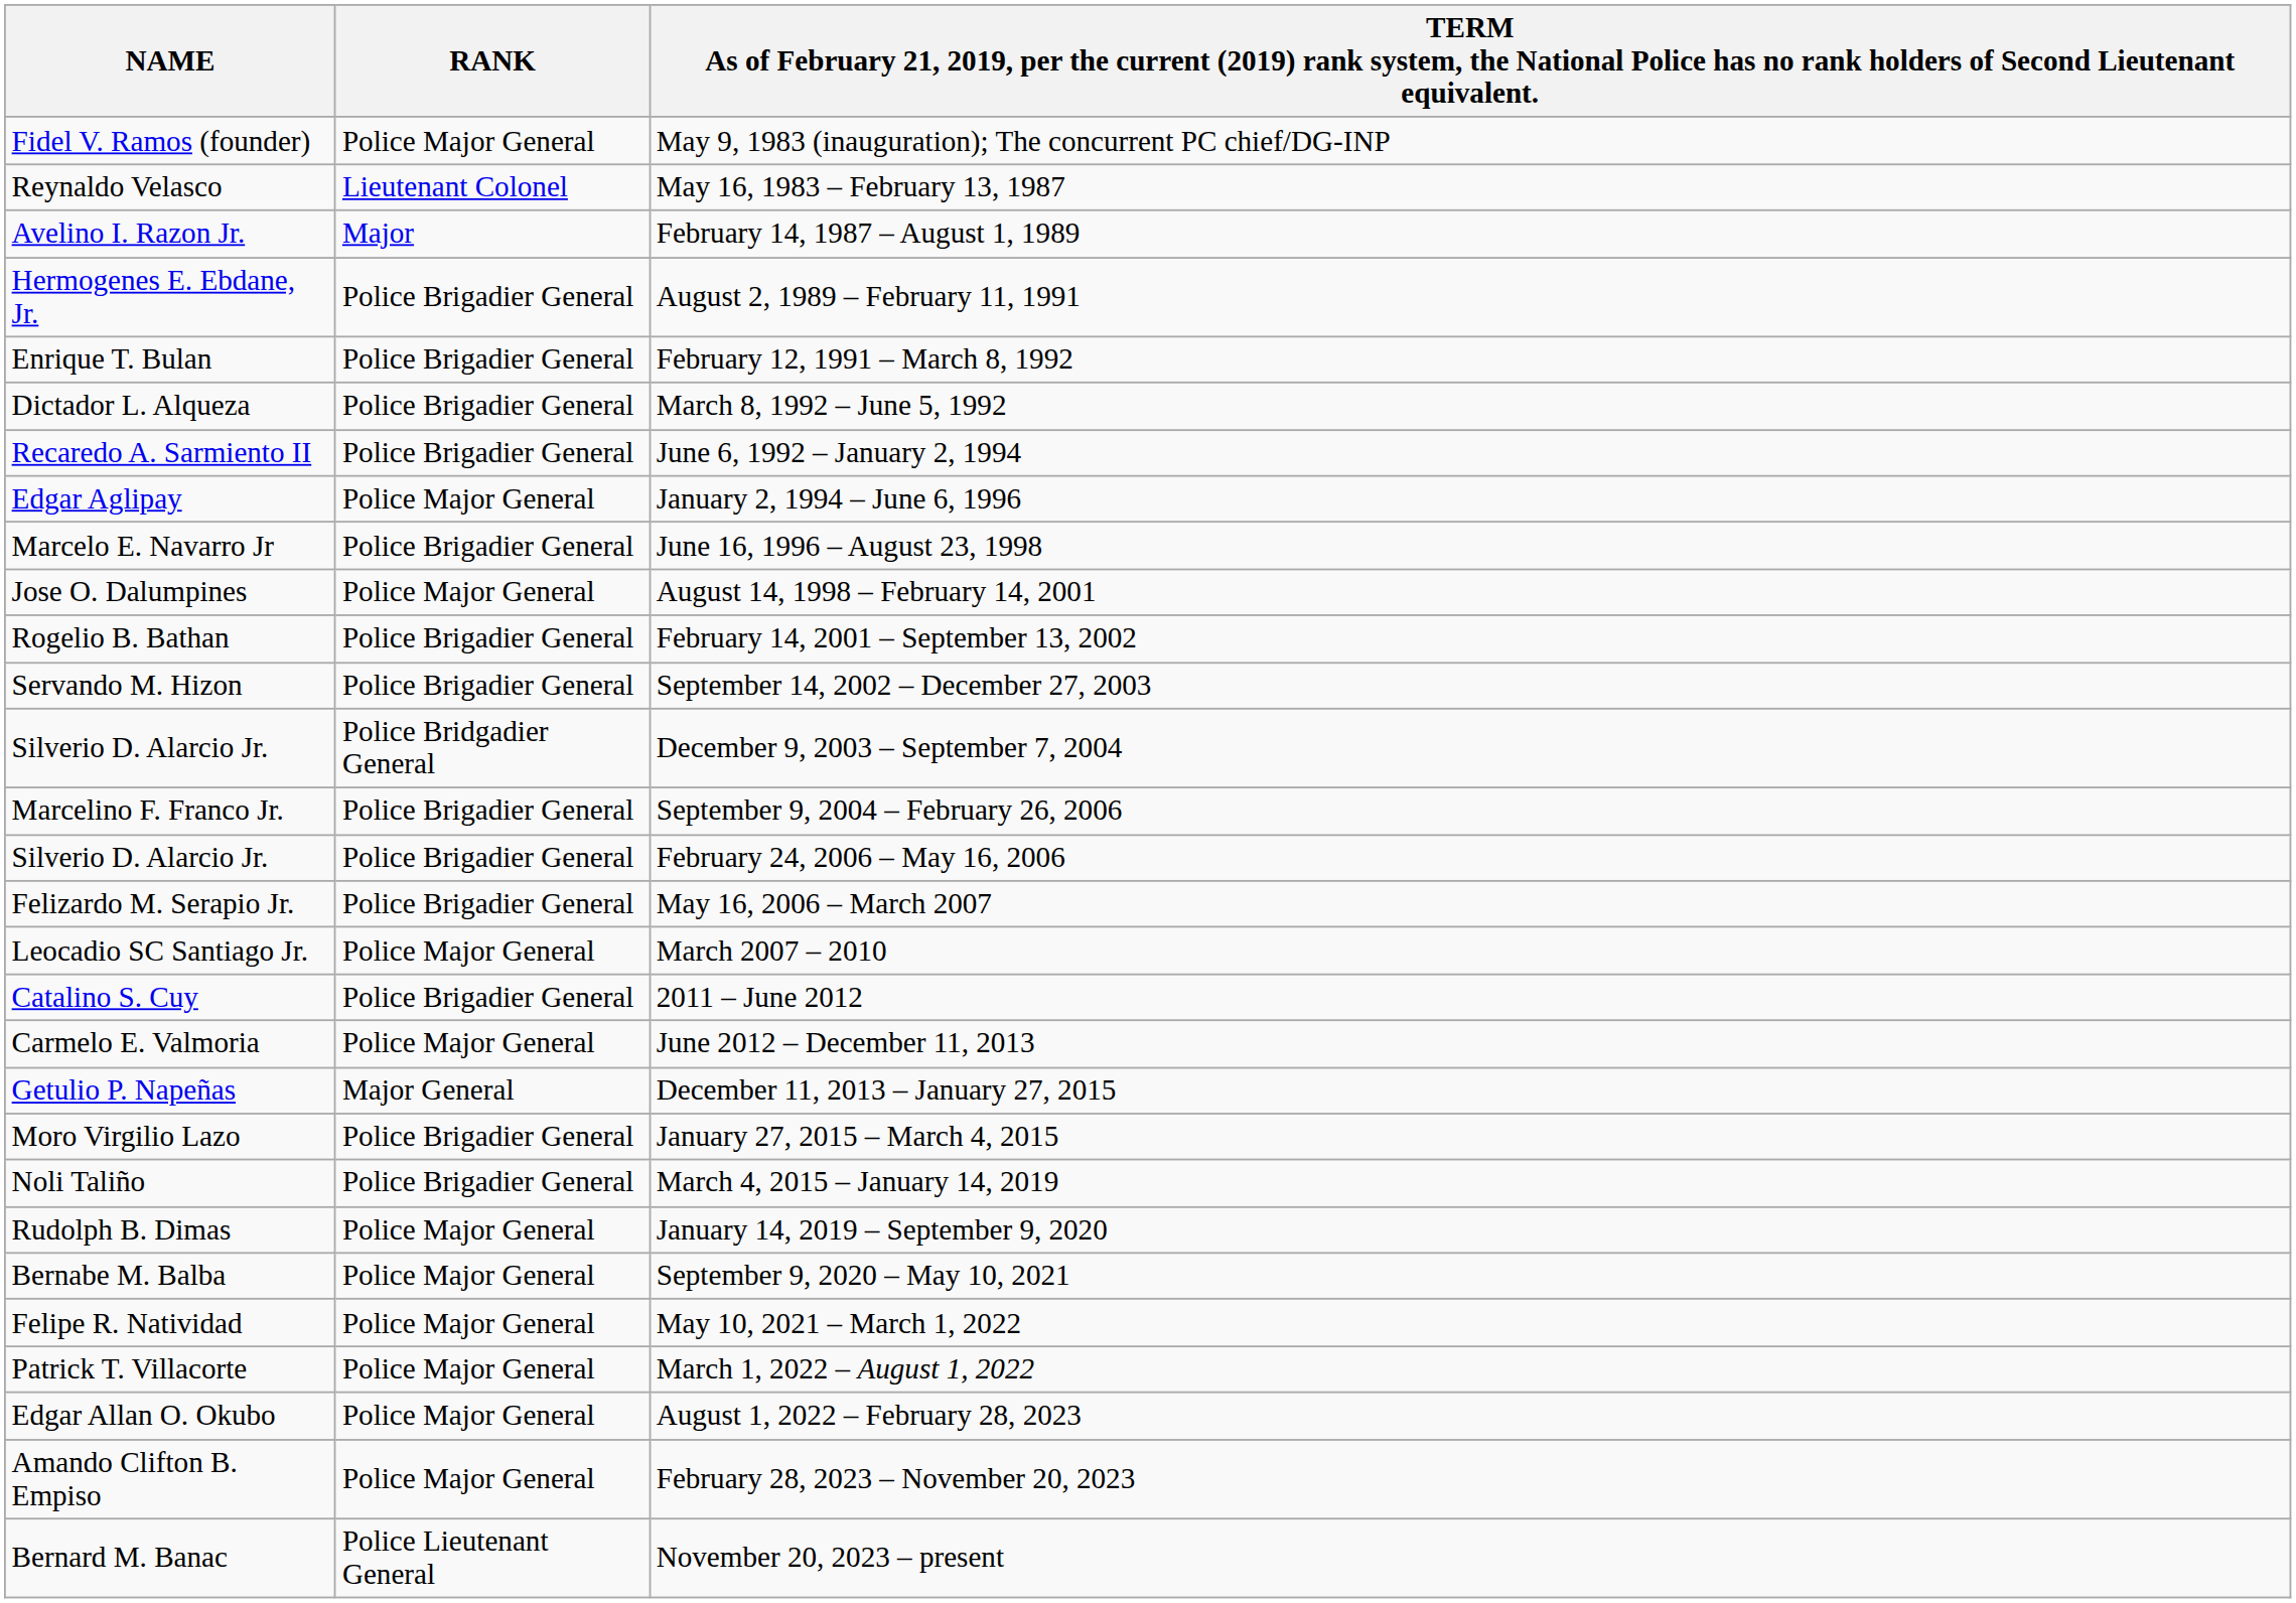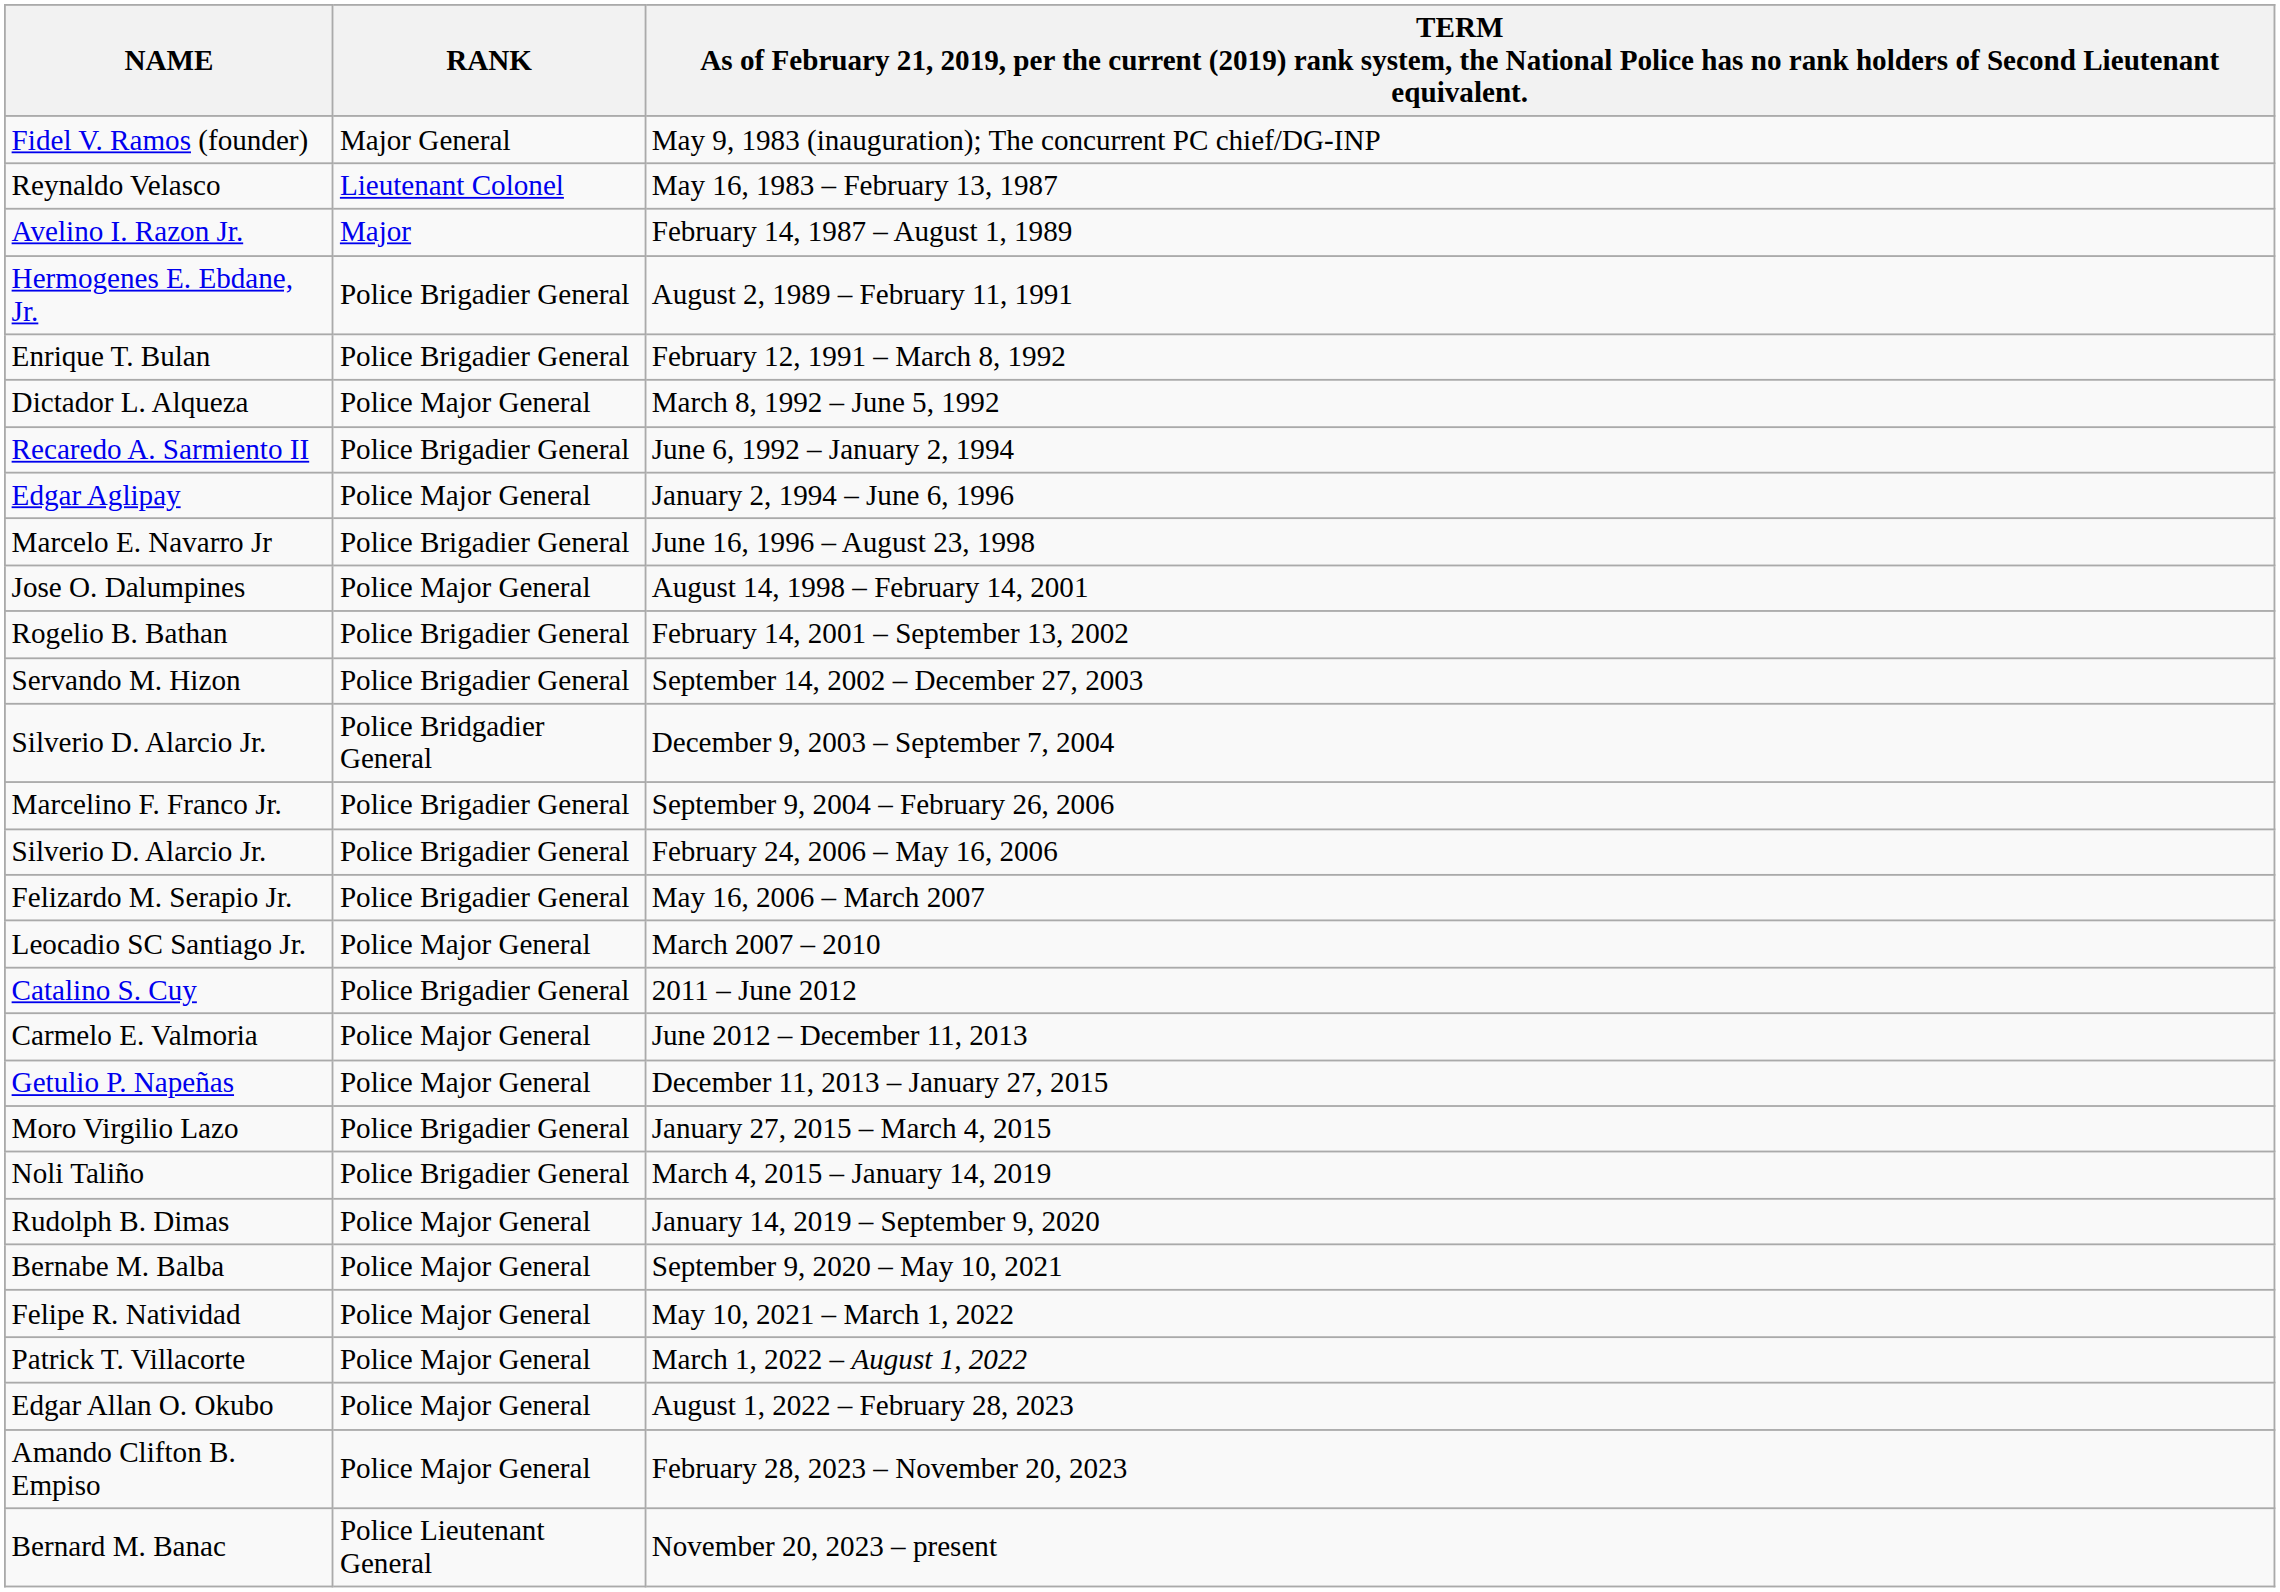May 9, 1983 (inauguration); The concurrent PC chief/DG-INP | RANK: Police Major General -> Major General
March 8, 1992 – June 5, 1992 | RANK: Police Brigadier General -> Police Major General
December 11, 2013 – January 27, 2015 | RANK: Major General -> Police Major General
